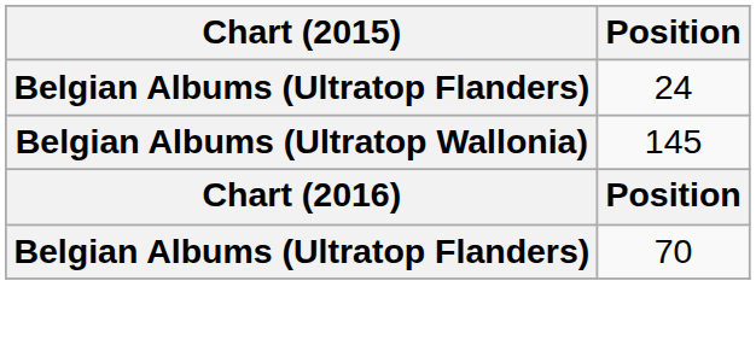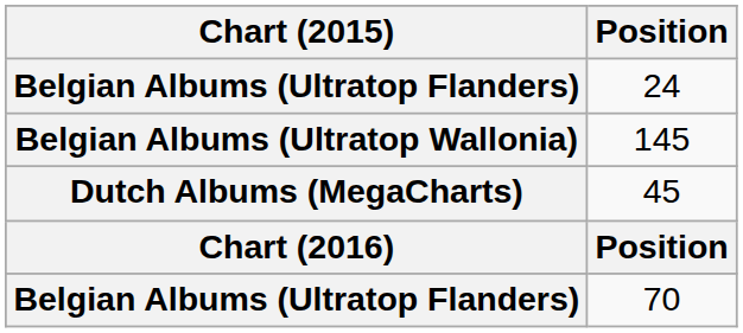+ row: Dutch Albums (MegaCharts) | 45
